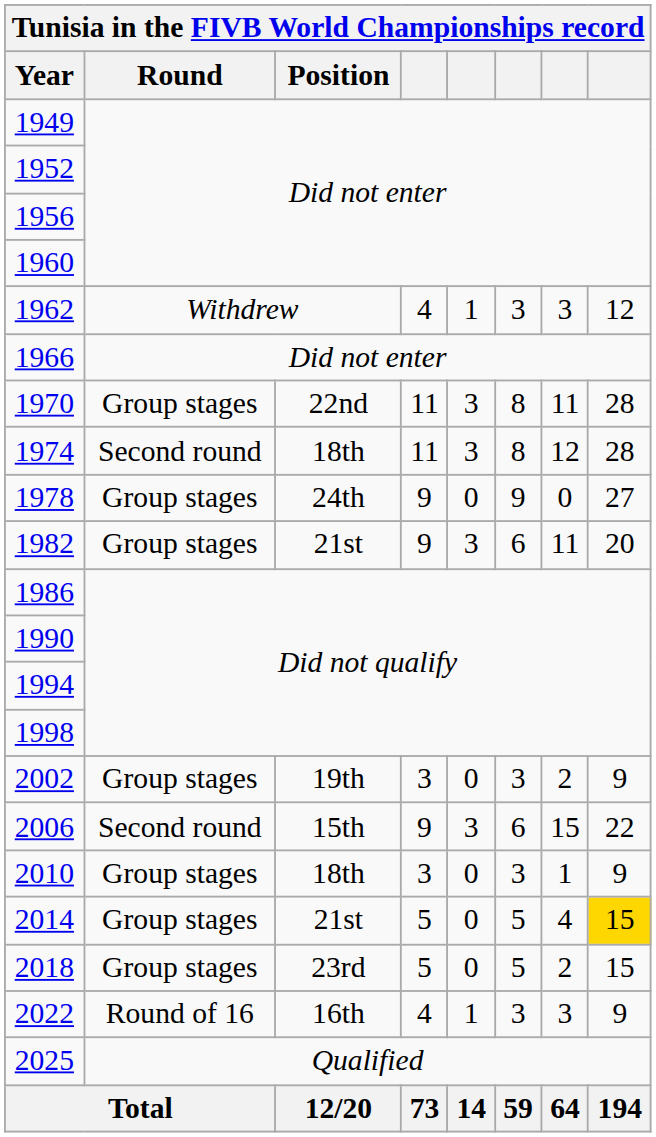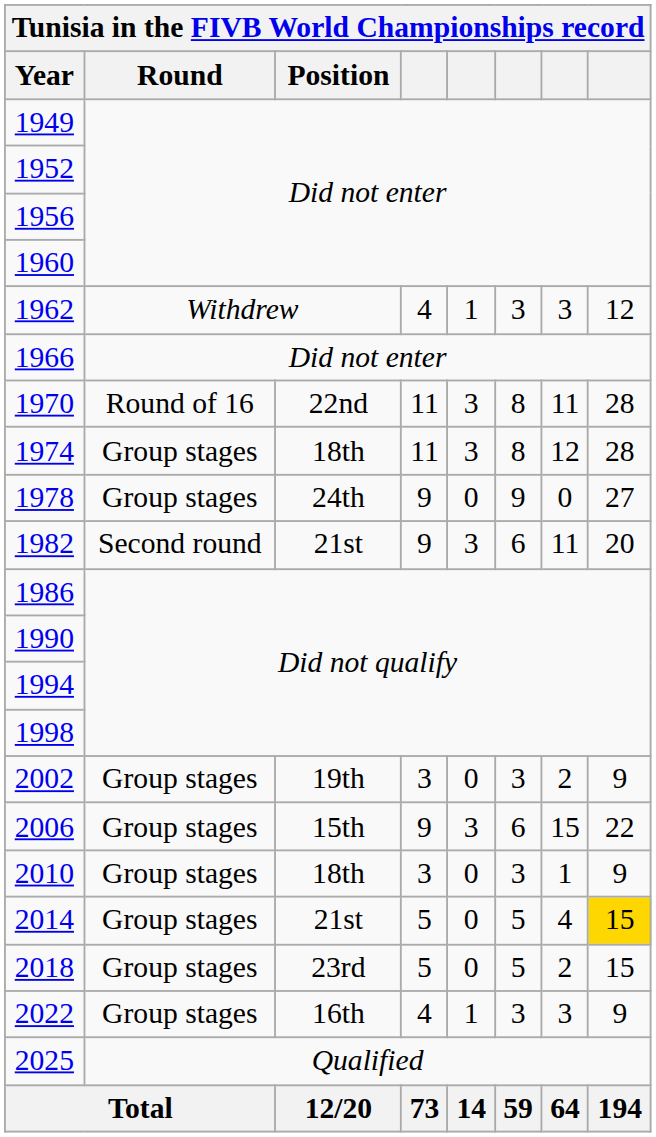1970 | Tunisia in the FIVB World Championships record / Round: Group stages -> Round of 16
1974 | Tunisia in the FIVB World Championships record / Round: Second round -> Group stages
1982 | Tunisia in the FIVB World Championships record / Round: Group stages -> Second round
2006 | Tunisia in the FIVB World Championships record / Round: Second round -> Group stages
2022 | Tunisia in the FIVB World Championships record / Round: Round of 16 -> Group stages
